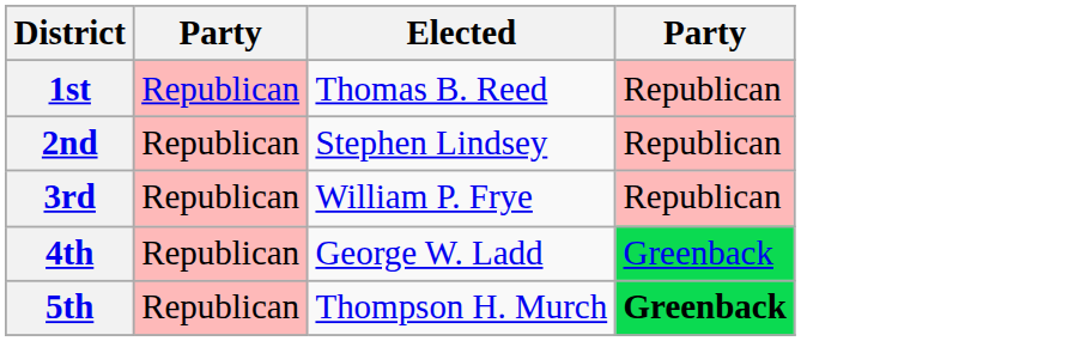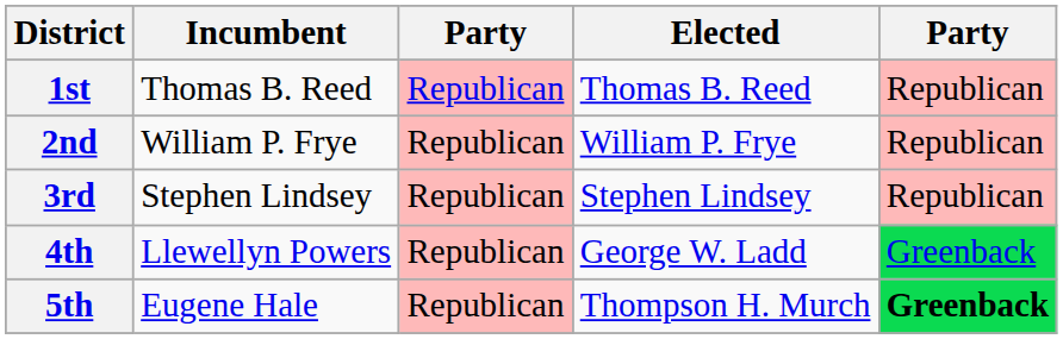+ column: Incumbent | Thomas B. Reed | William P. Frye | Stephen Lindsey | Llewellyn Powers | Eugene Hale
2nd | Elected: Stephen Lindsey -> William P. Frye
3rd | Elected: William P. Frye -> Stephen Lindsey
